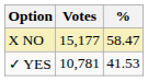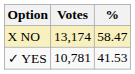X NO | Votes: 15,177 -> 13,174
